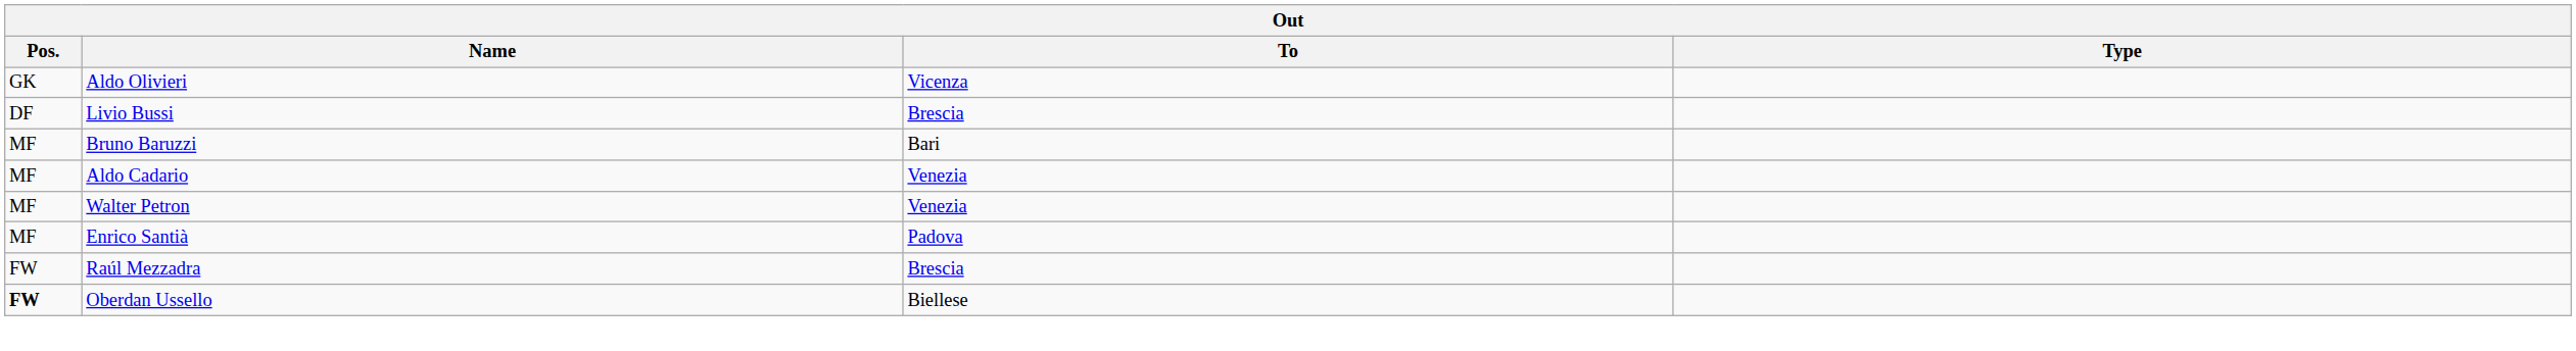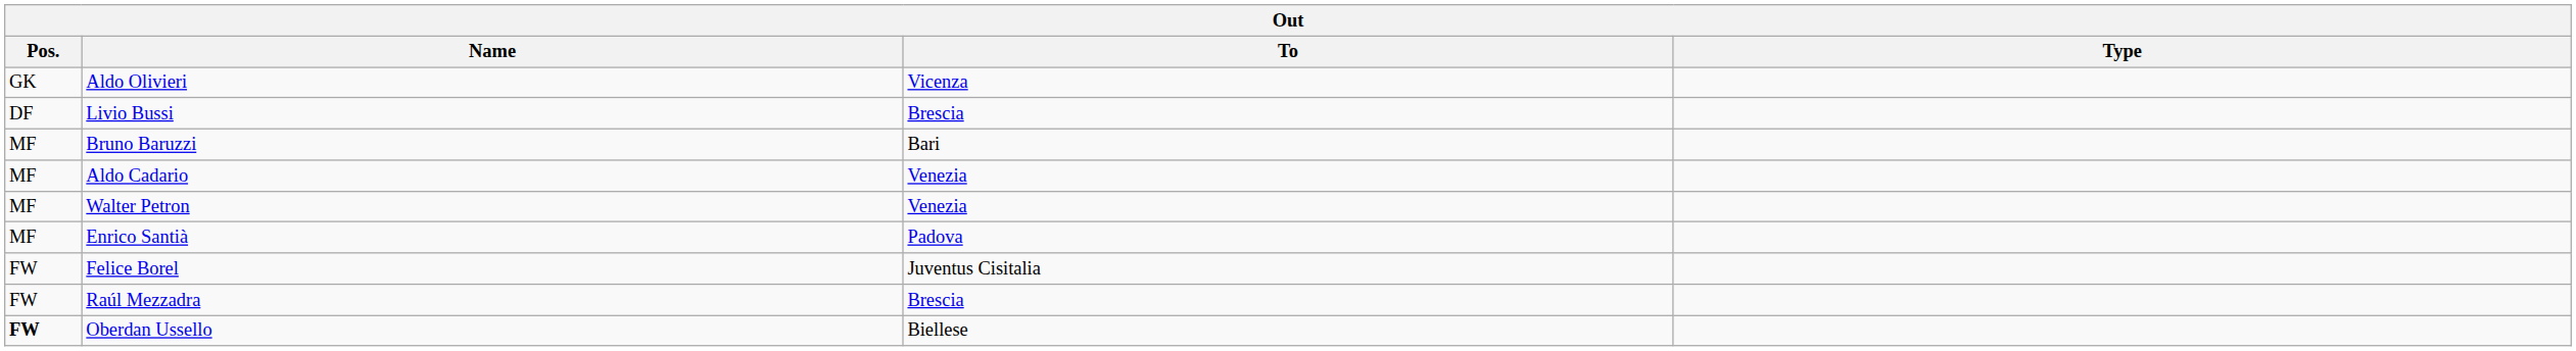+ row: FW | Felice Borel | Juventus Cisitalia
